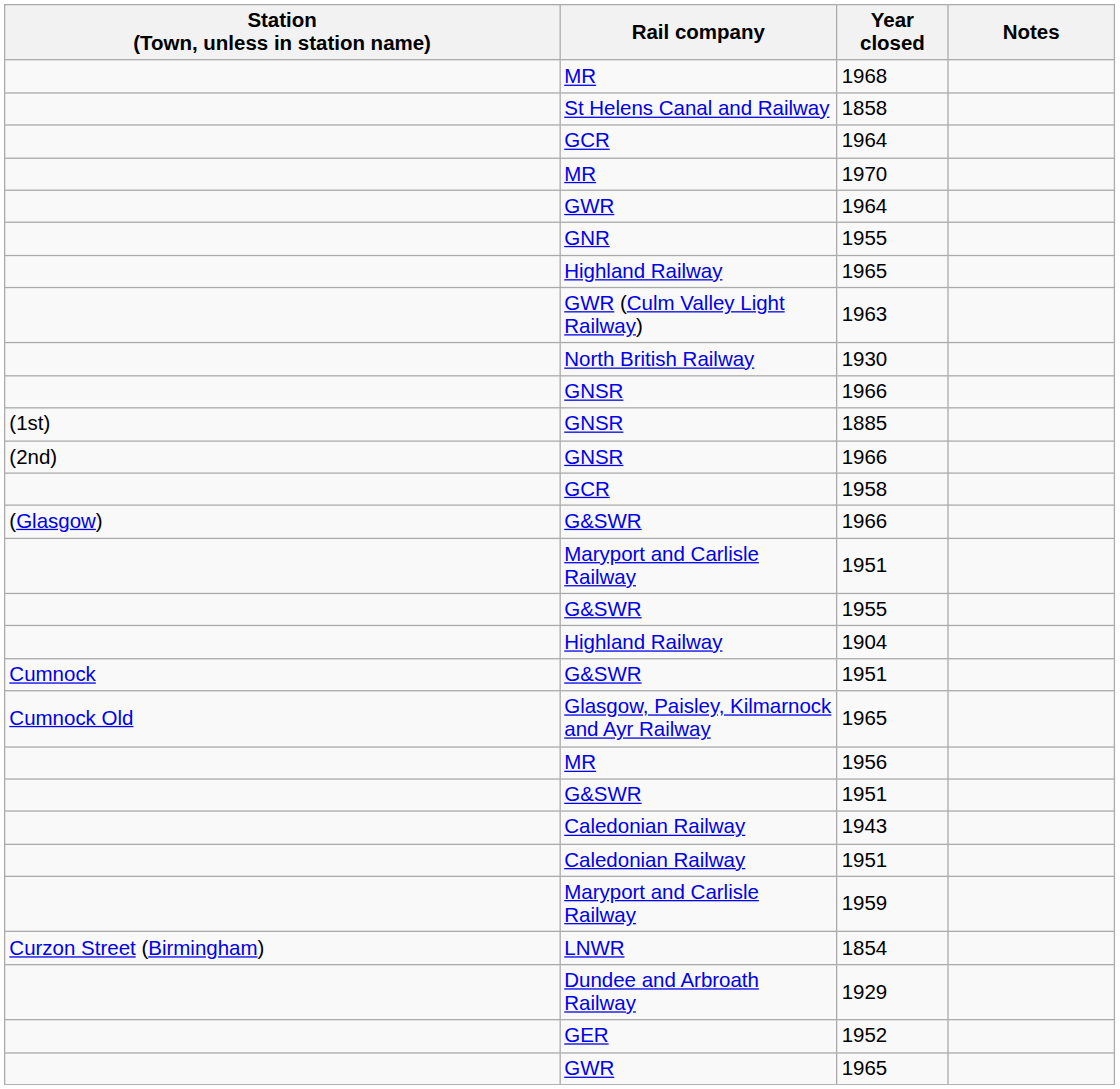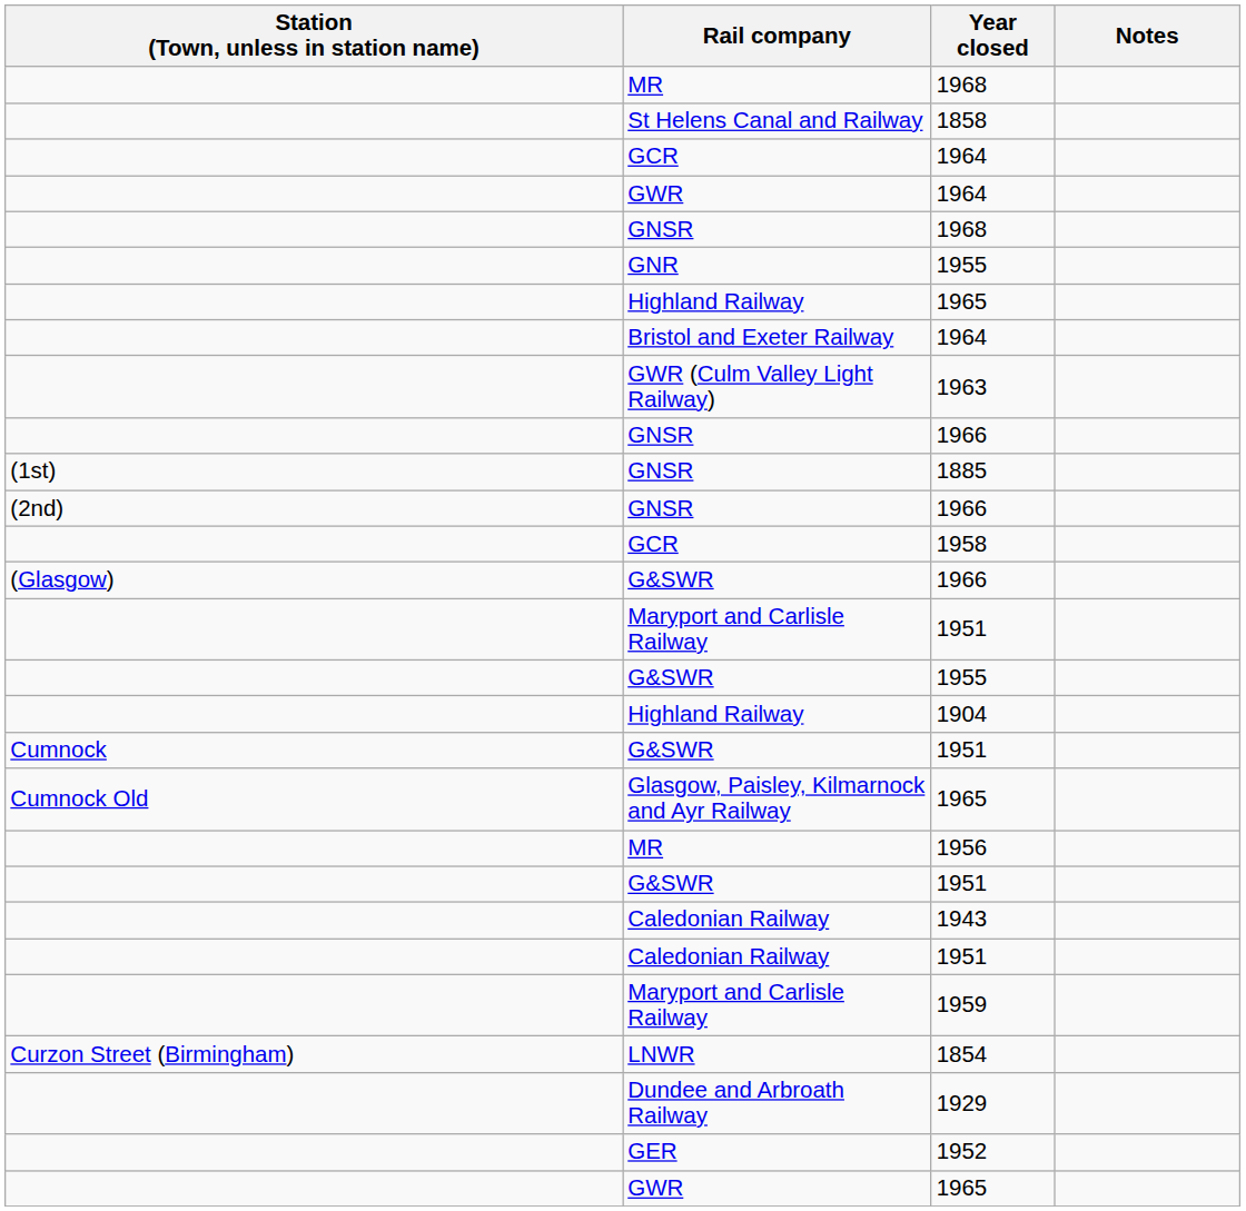- row: MR | 1970
+ row: GNSR | 1968
+ row: Bristol and Exeter Railway | 1964
- row: North British Railway | 1930
